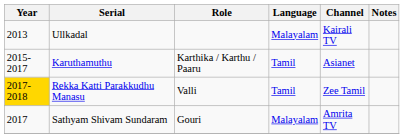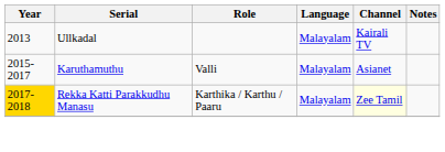Karuthamuthu | Role: Karthika / Karthu / Paaru -> Valli
Karuthamuthu | Language: Tamil -> Malayalam
Rekka Katti Parakkudhu Manasu | Role: Valli -> Karthika / Karthu / Paaru
Rekka Katti Parakkudhu Manasu | Language: Tamil -> Malayalam
Rekka Katti Parakkudhu Manasu | Channel: no background -> lightyellow background
- row: 2017 | Sathyam Shivam Sundaram | Gouri | Malayalam | Amrita TV
